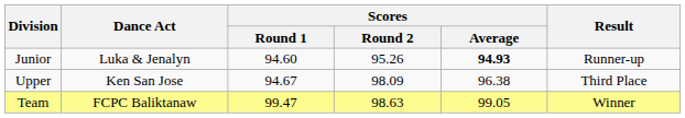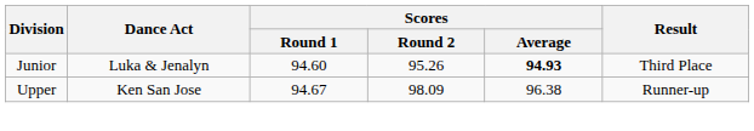Junior | Result: Runner-up -> Third Place
Upper | Result: Third Place -> Runner-up
- row: Team | FCPC Baliktanaw | 99.47 | 98.63 | 99.05 | Winner
